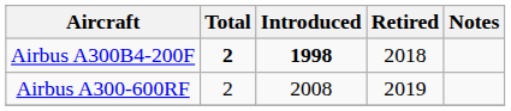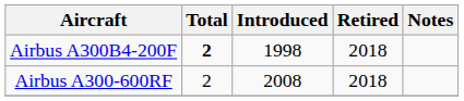Airbus A300B4-200F | Introduced: bold -> normal
Airbus A300-600RF | Retired: 2019 -> 2018
